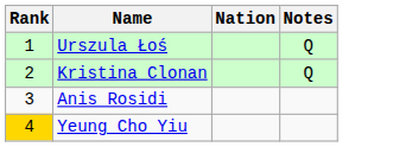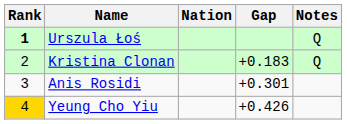+ column: Gap | +0.183 | +0.301 | +0.426
Urszula Łoś | Rank: normal -> bold
